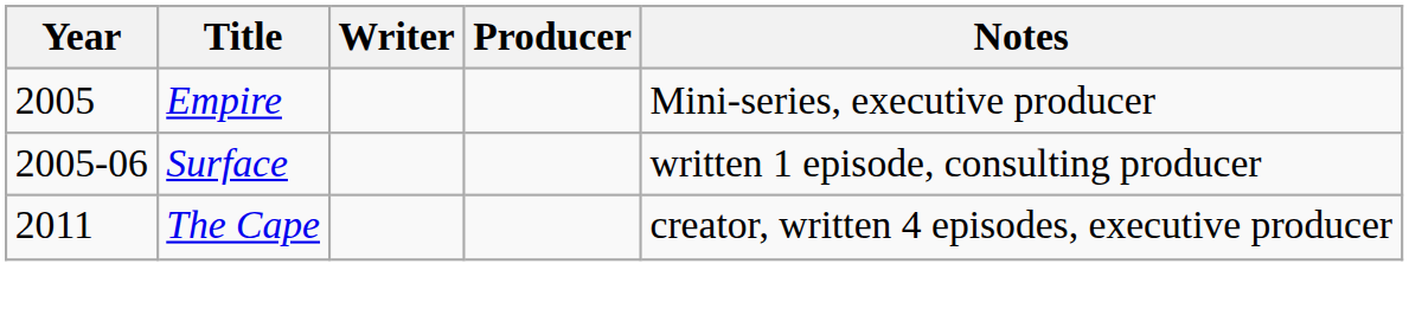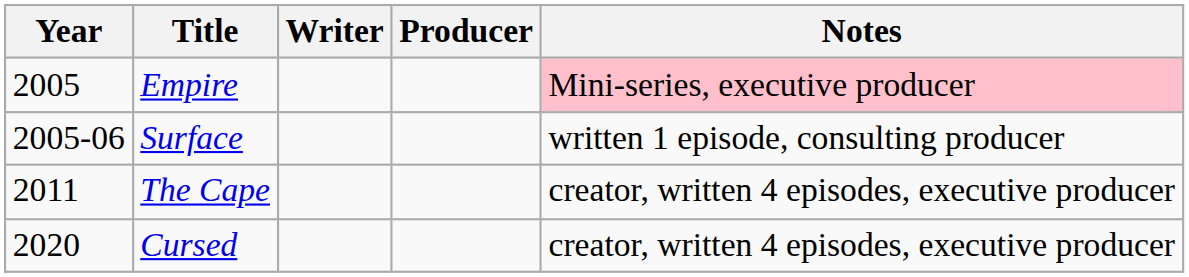Empire | Notes: no background -> pink background
+ row: 2020 | Cursed | creator, written 4 episodes, executive producer
